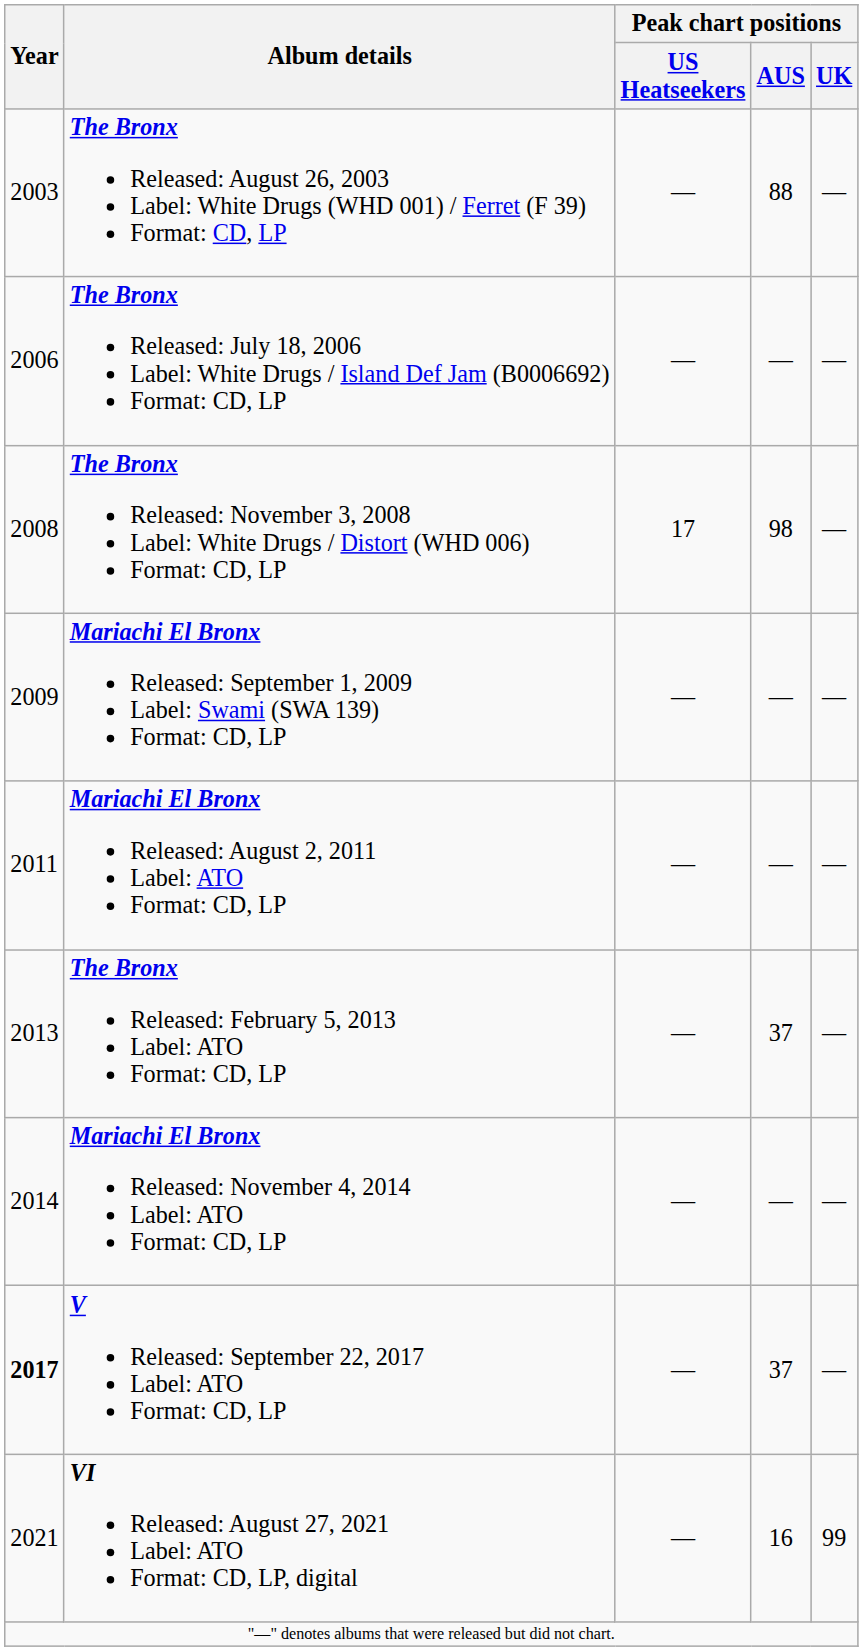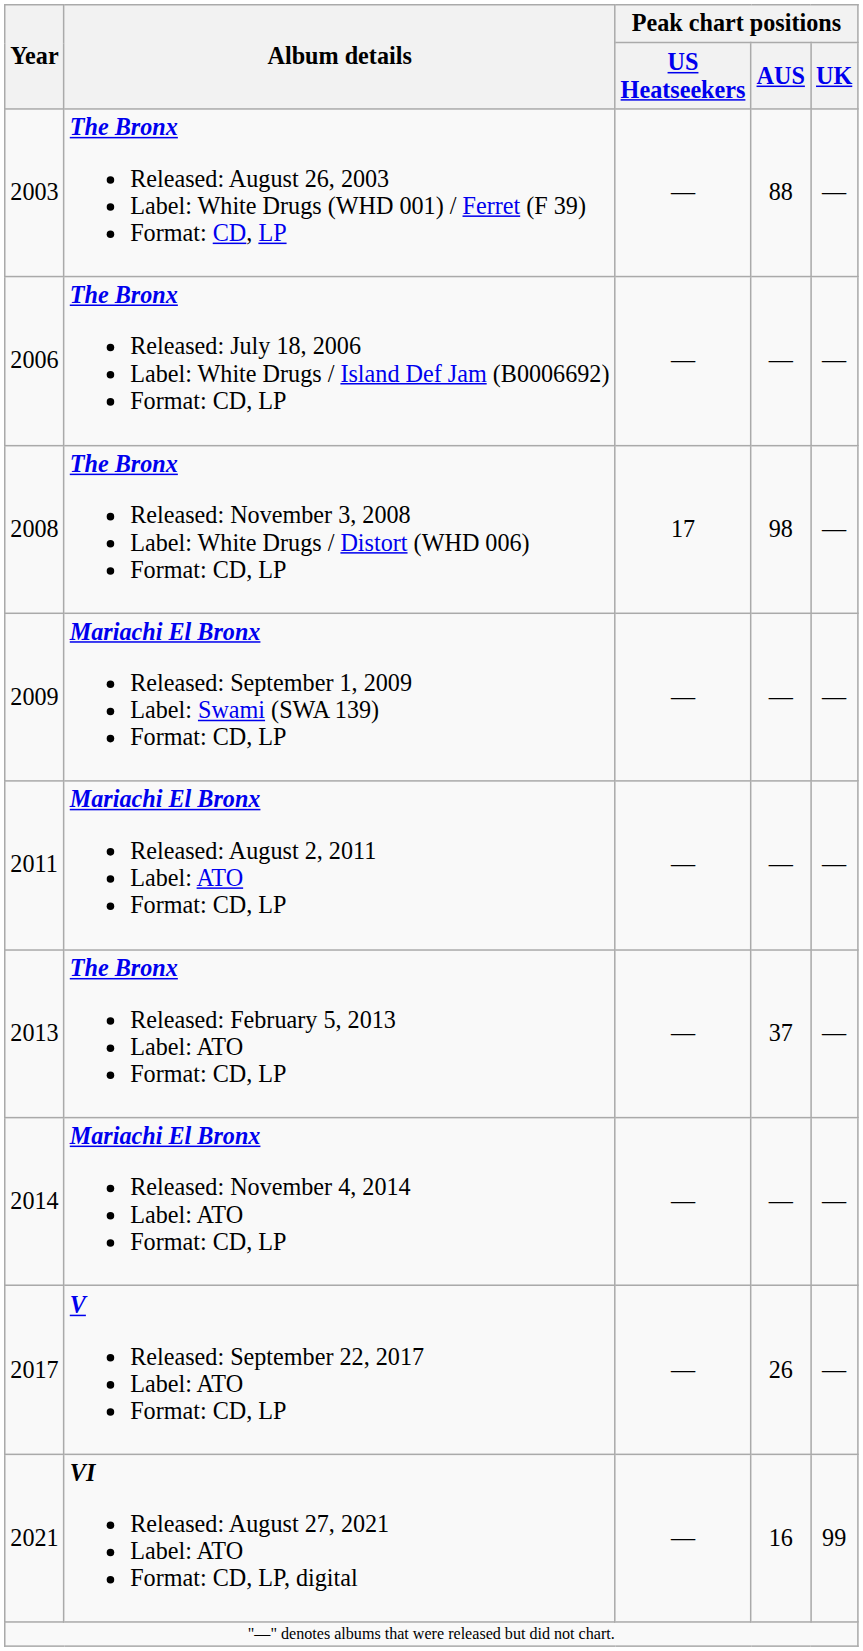V Released: September 22, 2017 Label: ATO Format: CD, LP | Year: bold -> normal
V Released: September 22, 2017 Label: ATO Format: CD, LP | Peak chart positions / AUS: 37 -> 26
